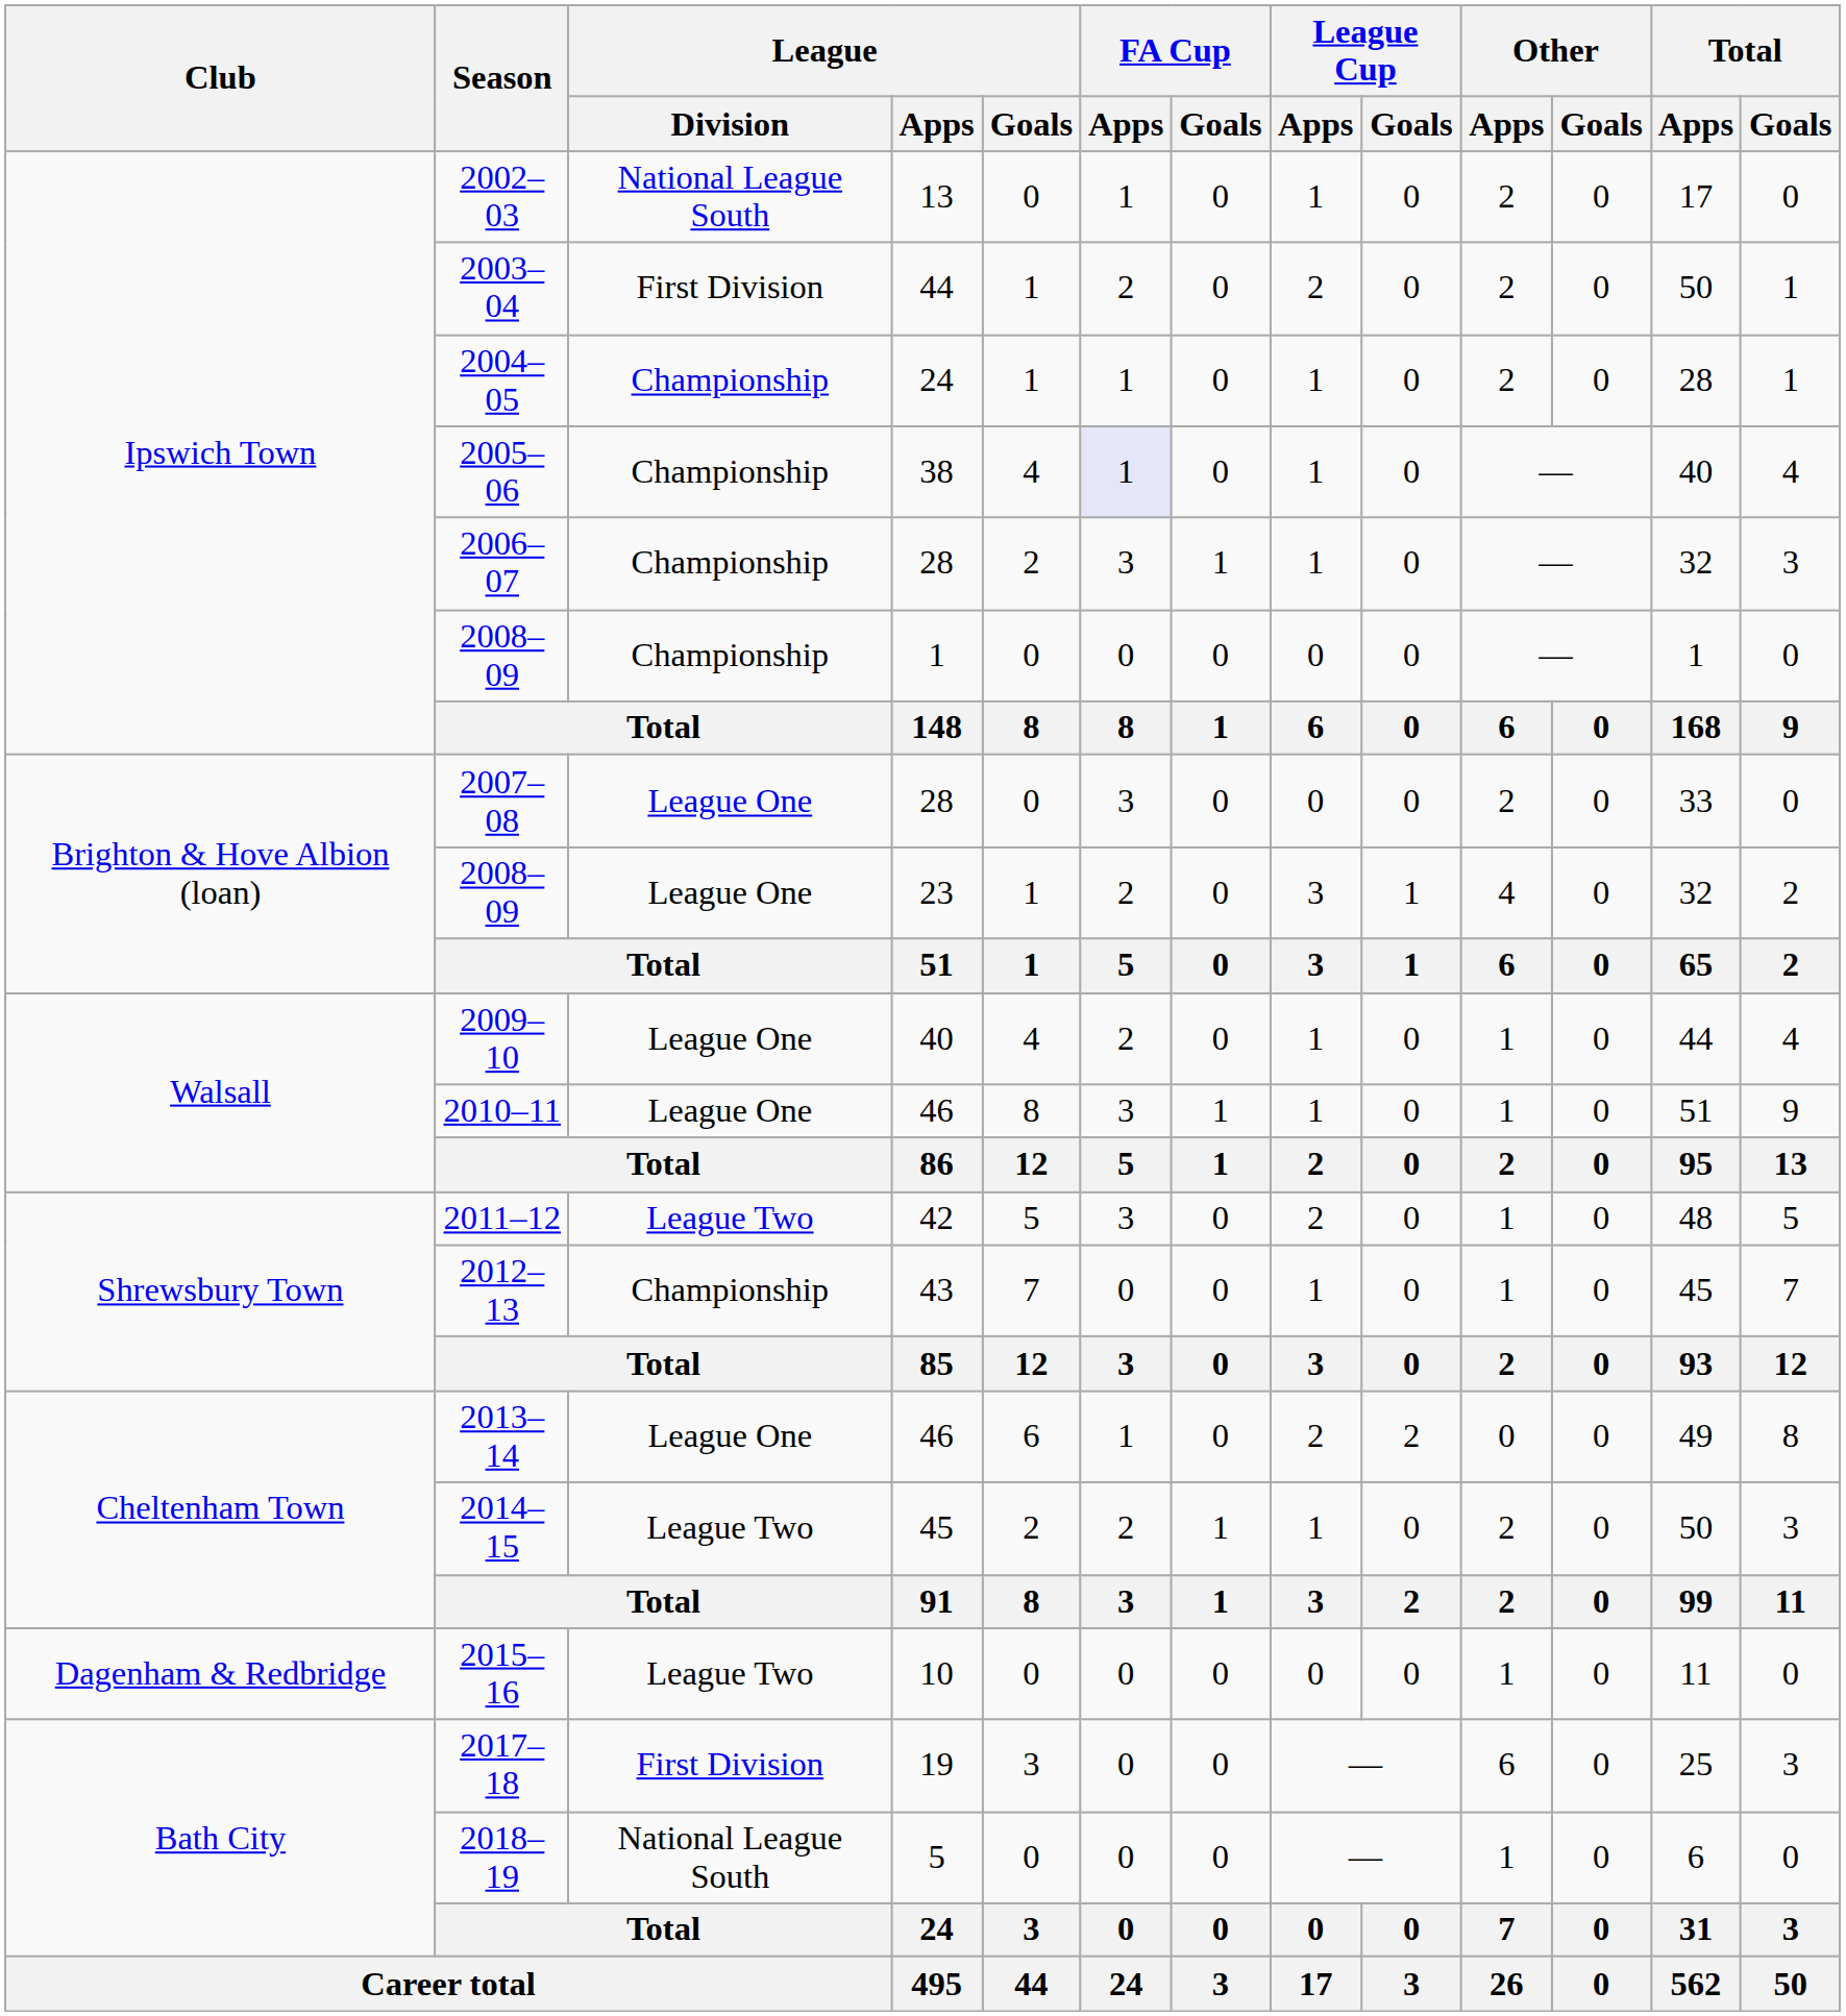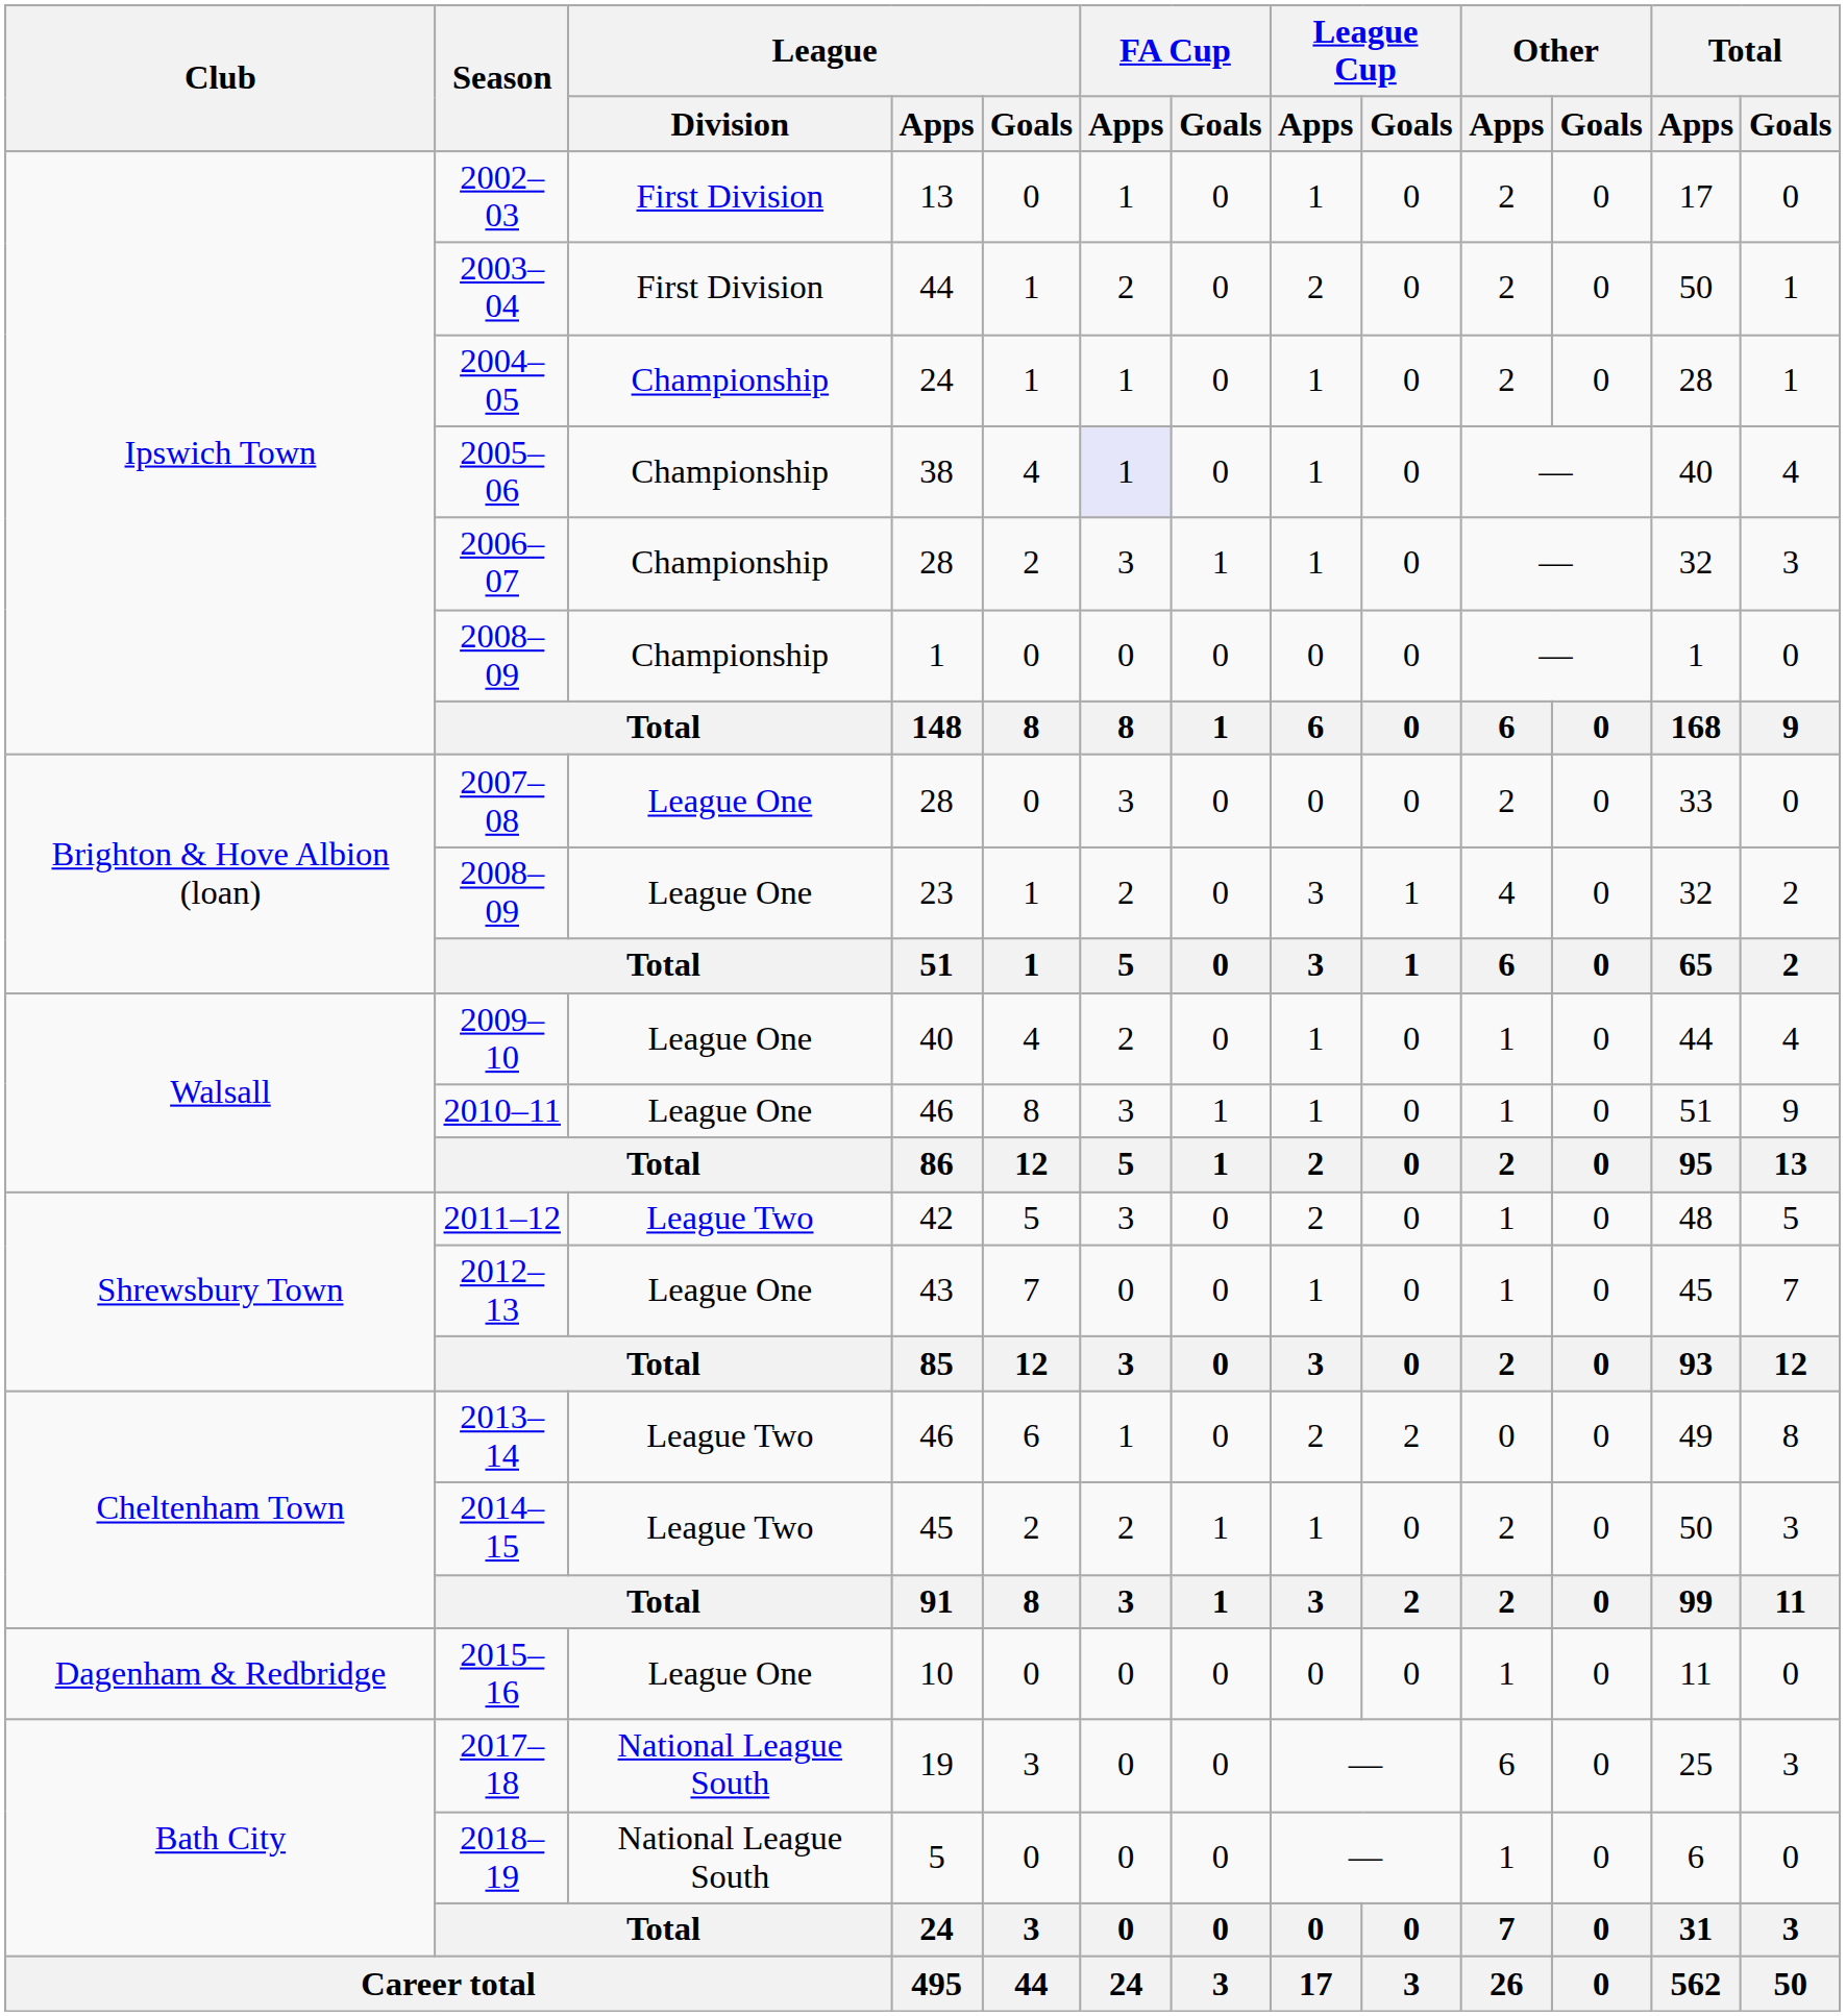2002–03 | League / Division: National League South -> First Division
2012–13 | League / Division: Championship -> League One
2013–14 | League / Division: League One -> League Two
2015–16 | League / Division: League Two -> League One
2017–18 | League / Division: First Division -> National League South
